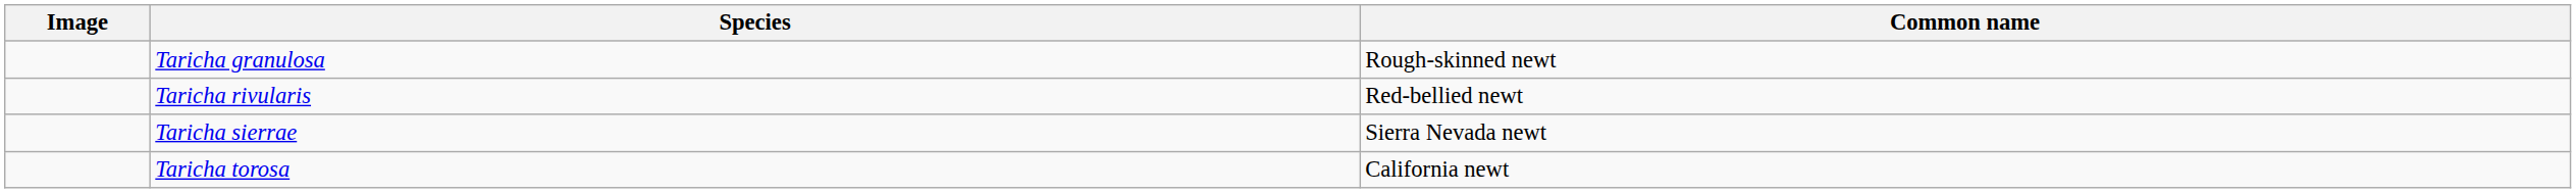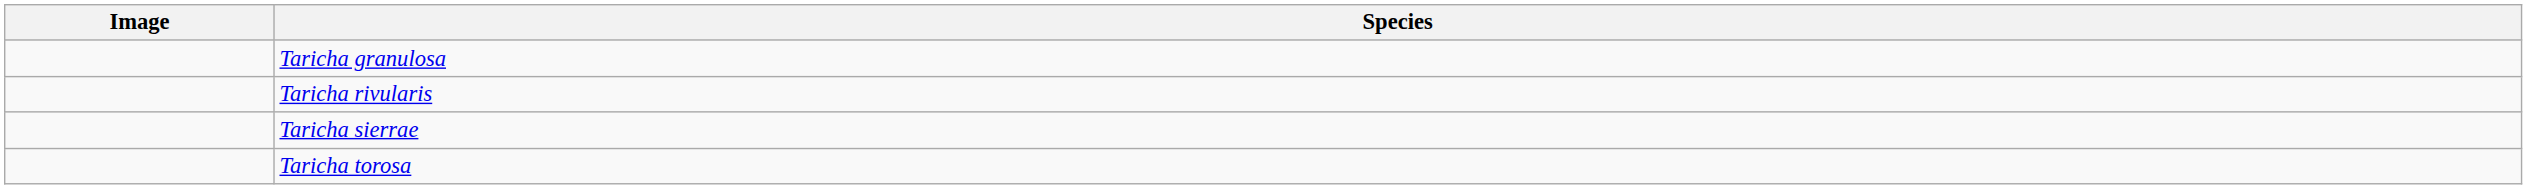- column: Common name | Rough-skinned newt | Red-bellied newt | Sierra Nevada newt | California newt
